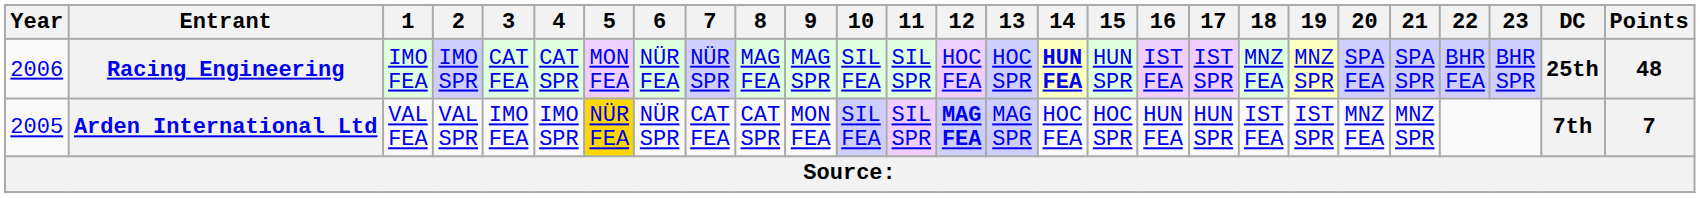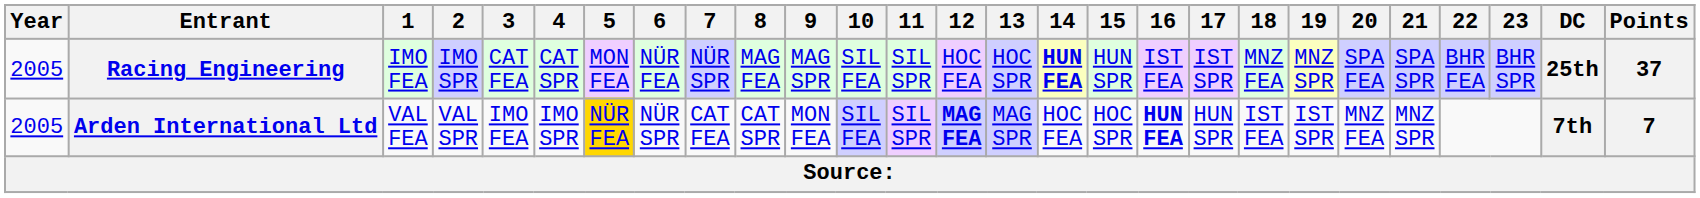Racing Engineering | Year: 2006 -> 2005
Racing Engineering | Points: 48 -> 37
Arden International Ltd | 16: normal -> bold
